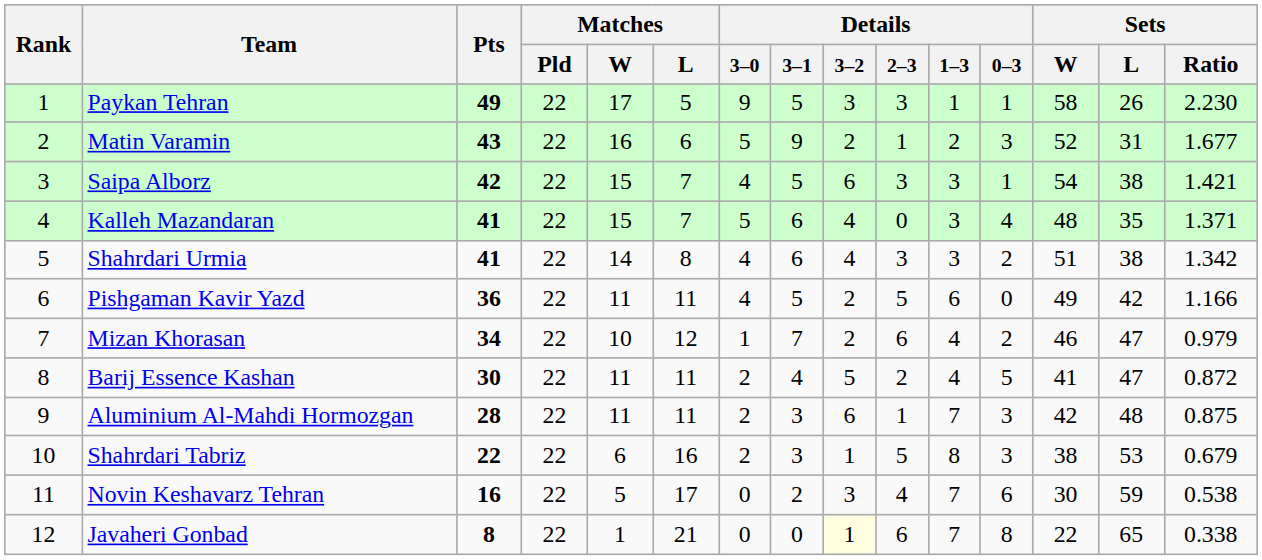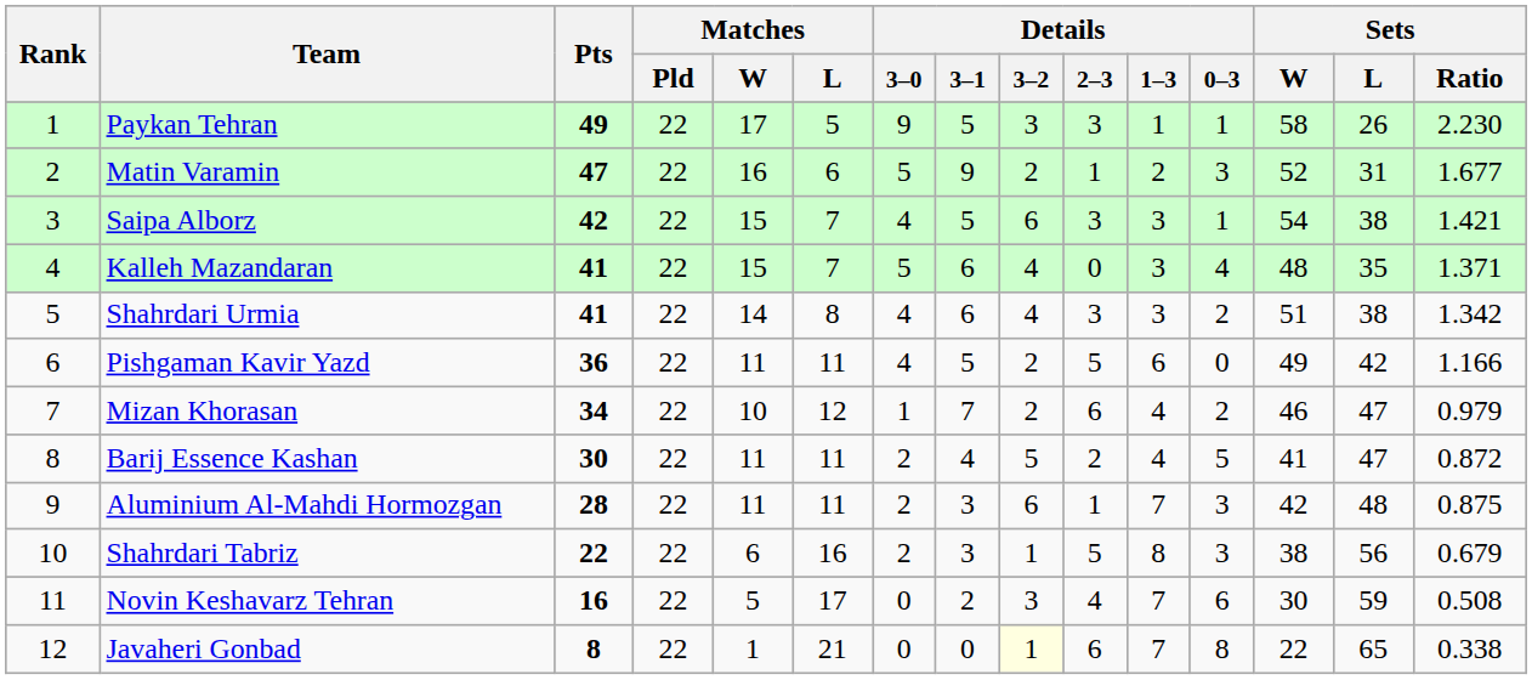Matin Varamin | Pts: 43 -> 47
Shahrdari Tabriz | Sets / L: 53 -> 56
Novin Keshavarz Tehran | Sets / Ratio: 0.538 -> 0.508
